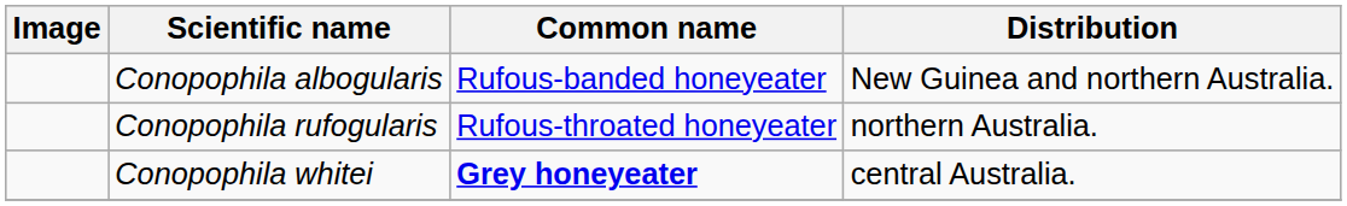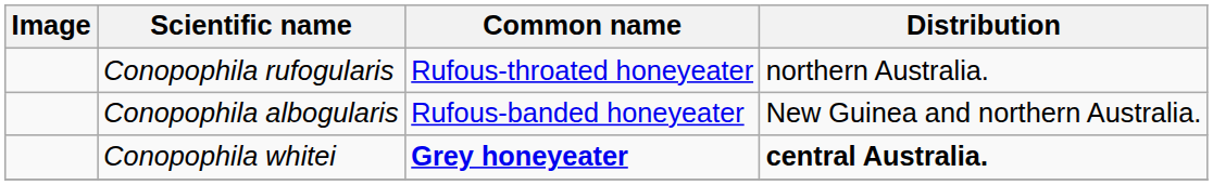rows swapped: Conopophila albogularis <-> Conopophila rufogularis
Conopophila whitei | Distribution: normal -> bold
